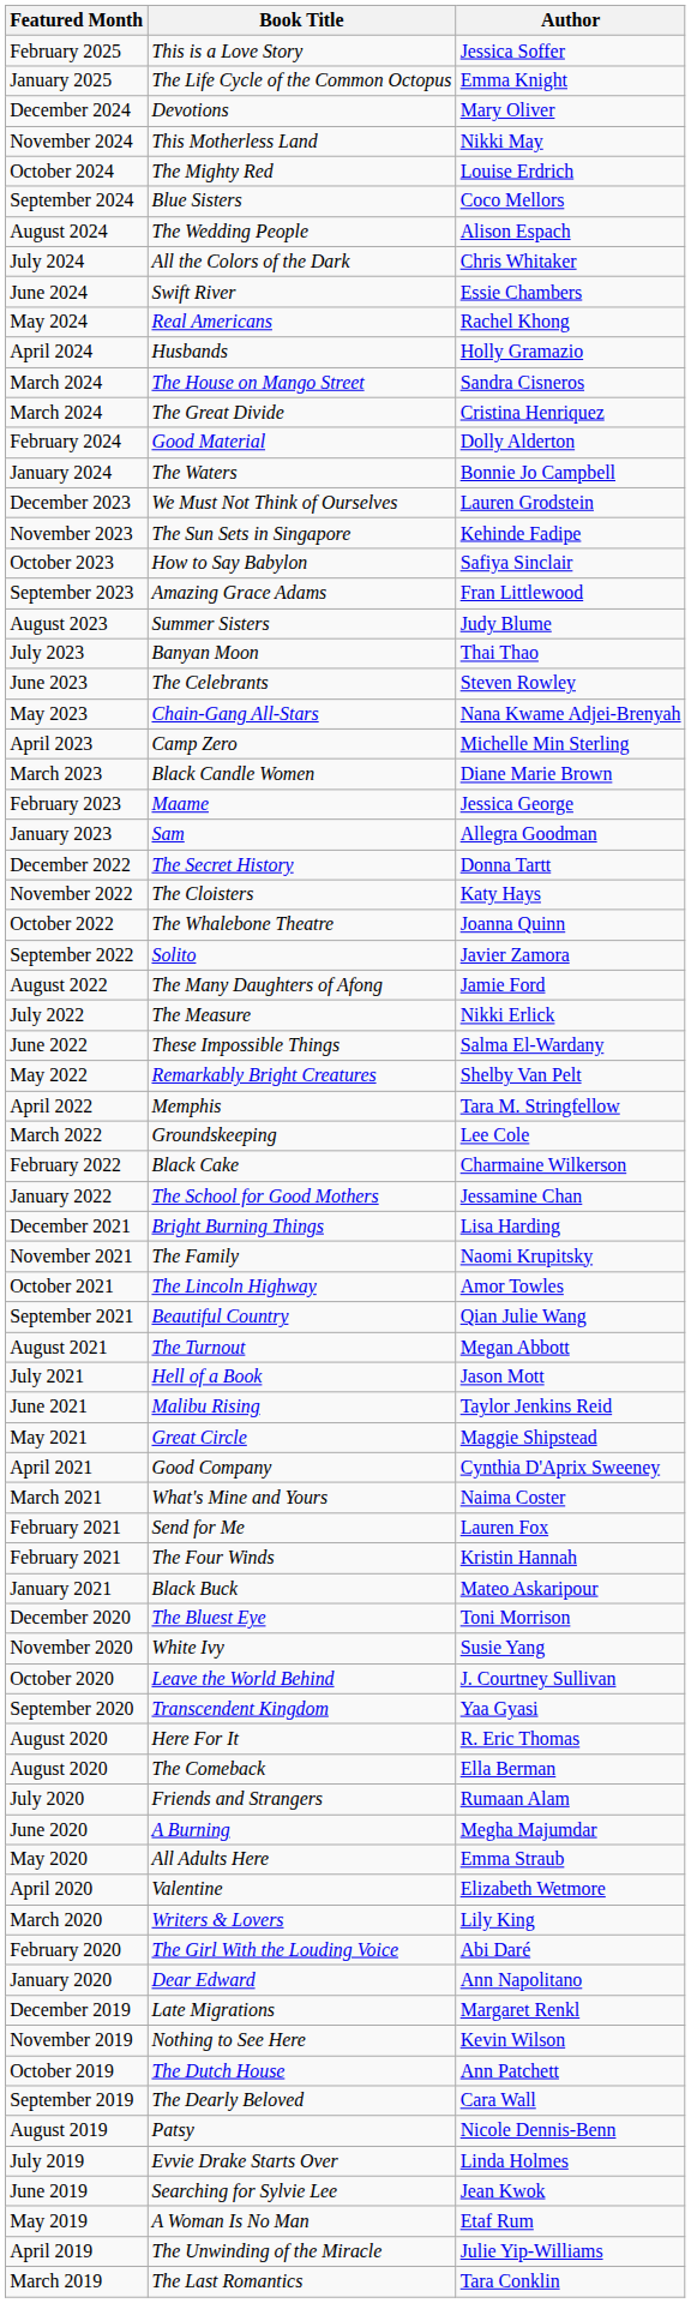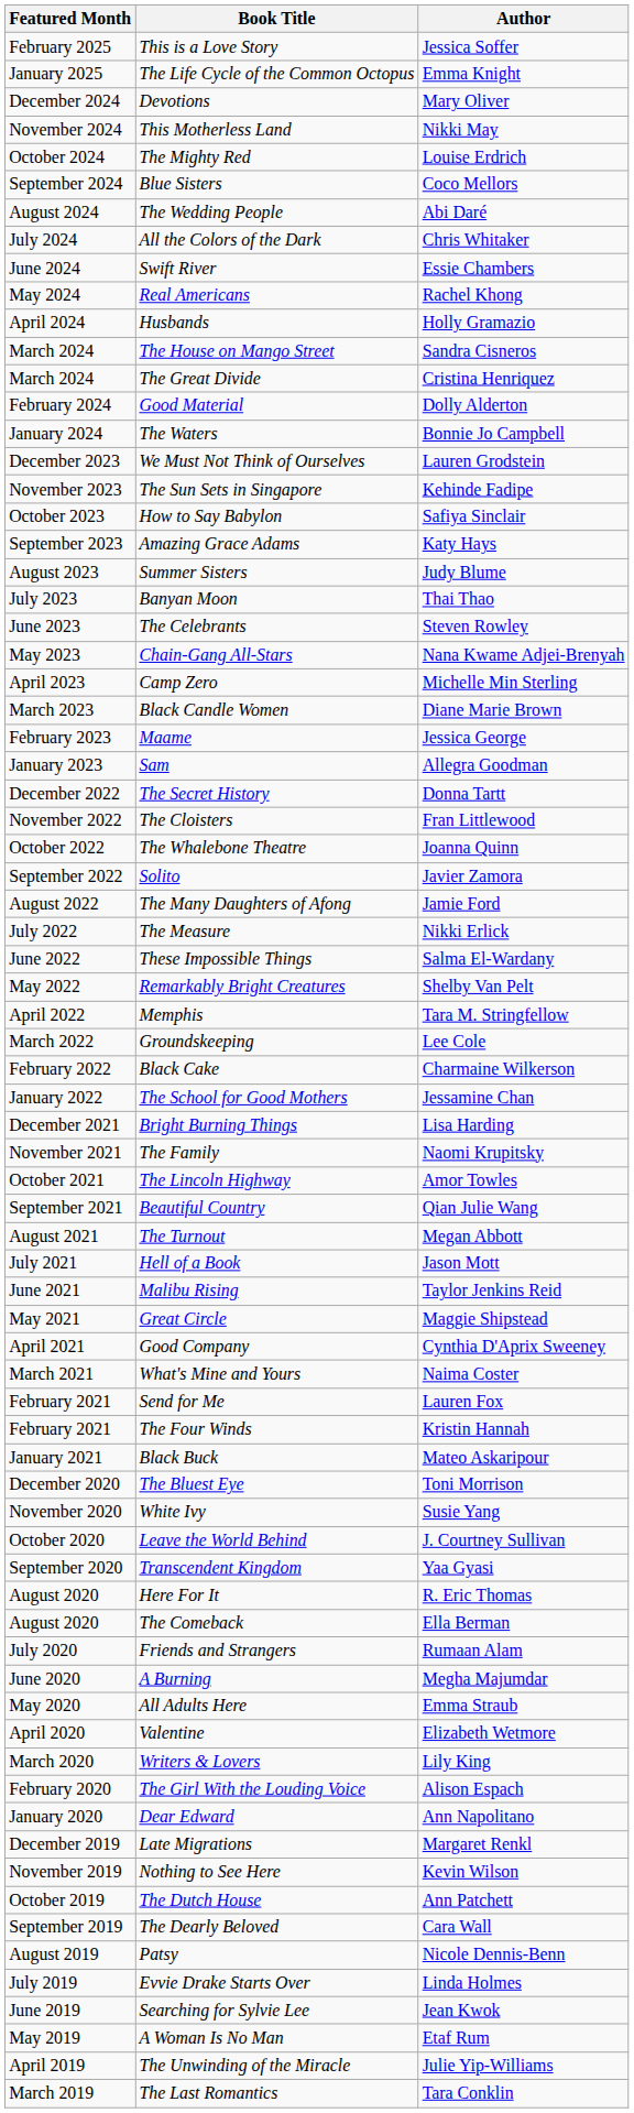The Wedding People | Author: Alison Espach -> Abi Daré
Amazing Grace Adams | Author: Fran Littlewood -> Katy Hays
The Cloisters | Author: Katy Hays -> Fran Littlewood
The Girl With the Louding Voice | Author: Abi Daré -> Alison Espach
